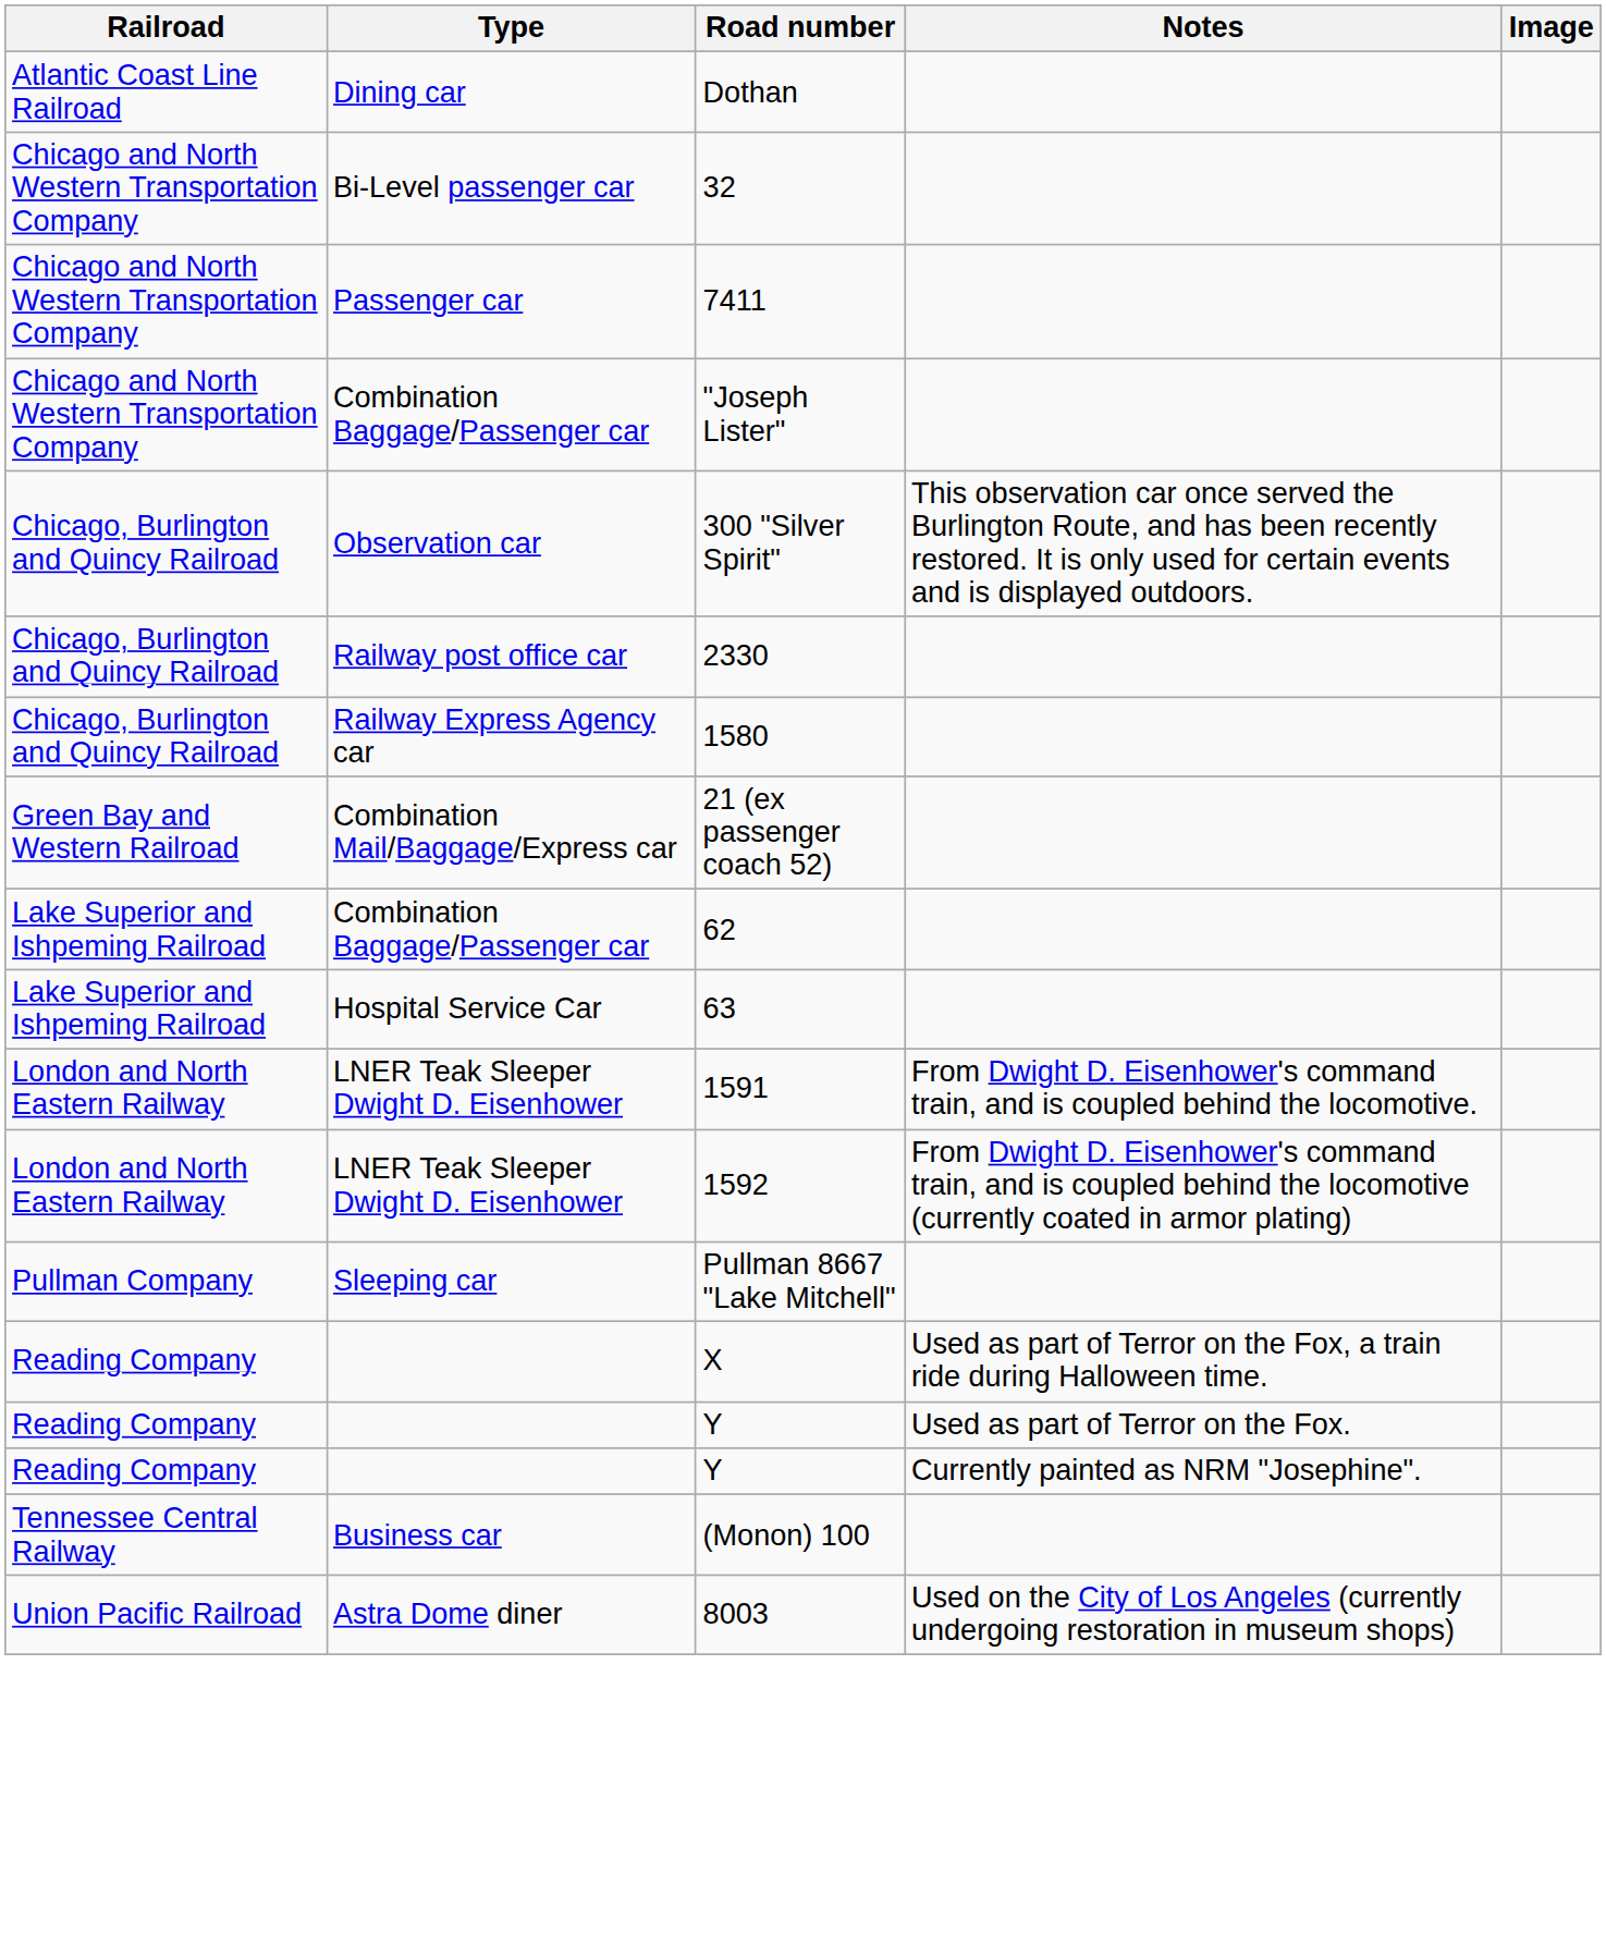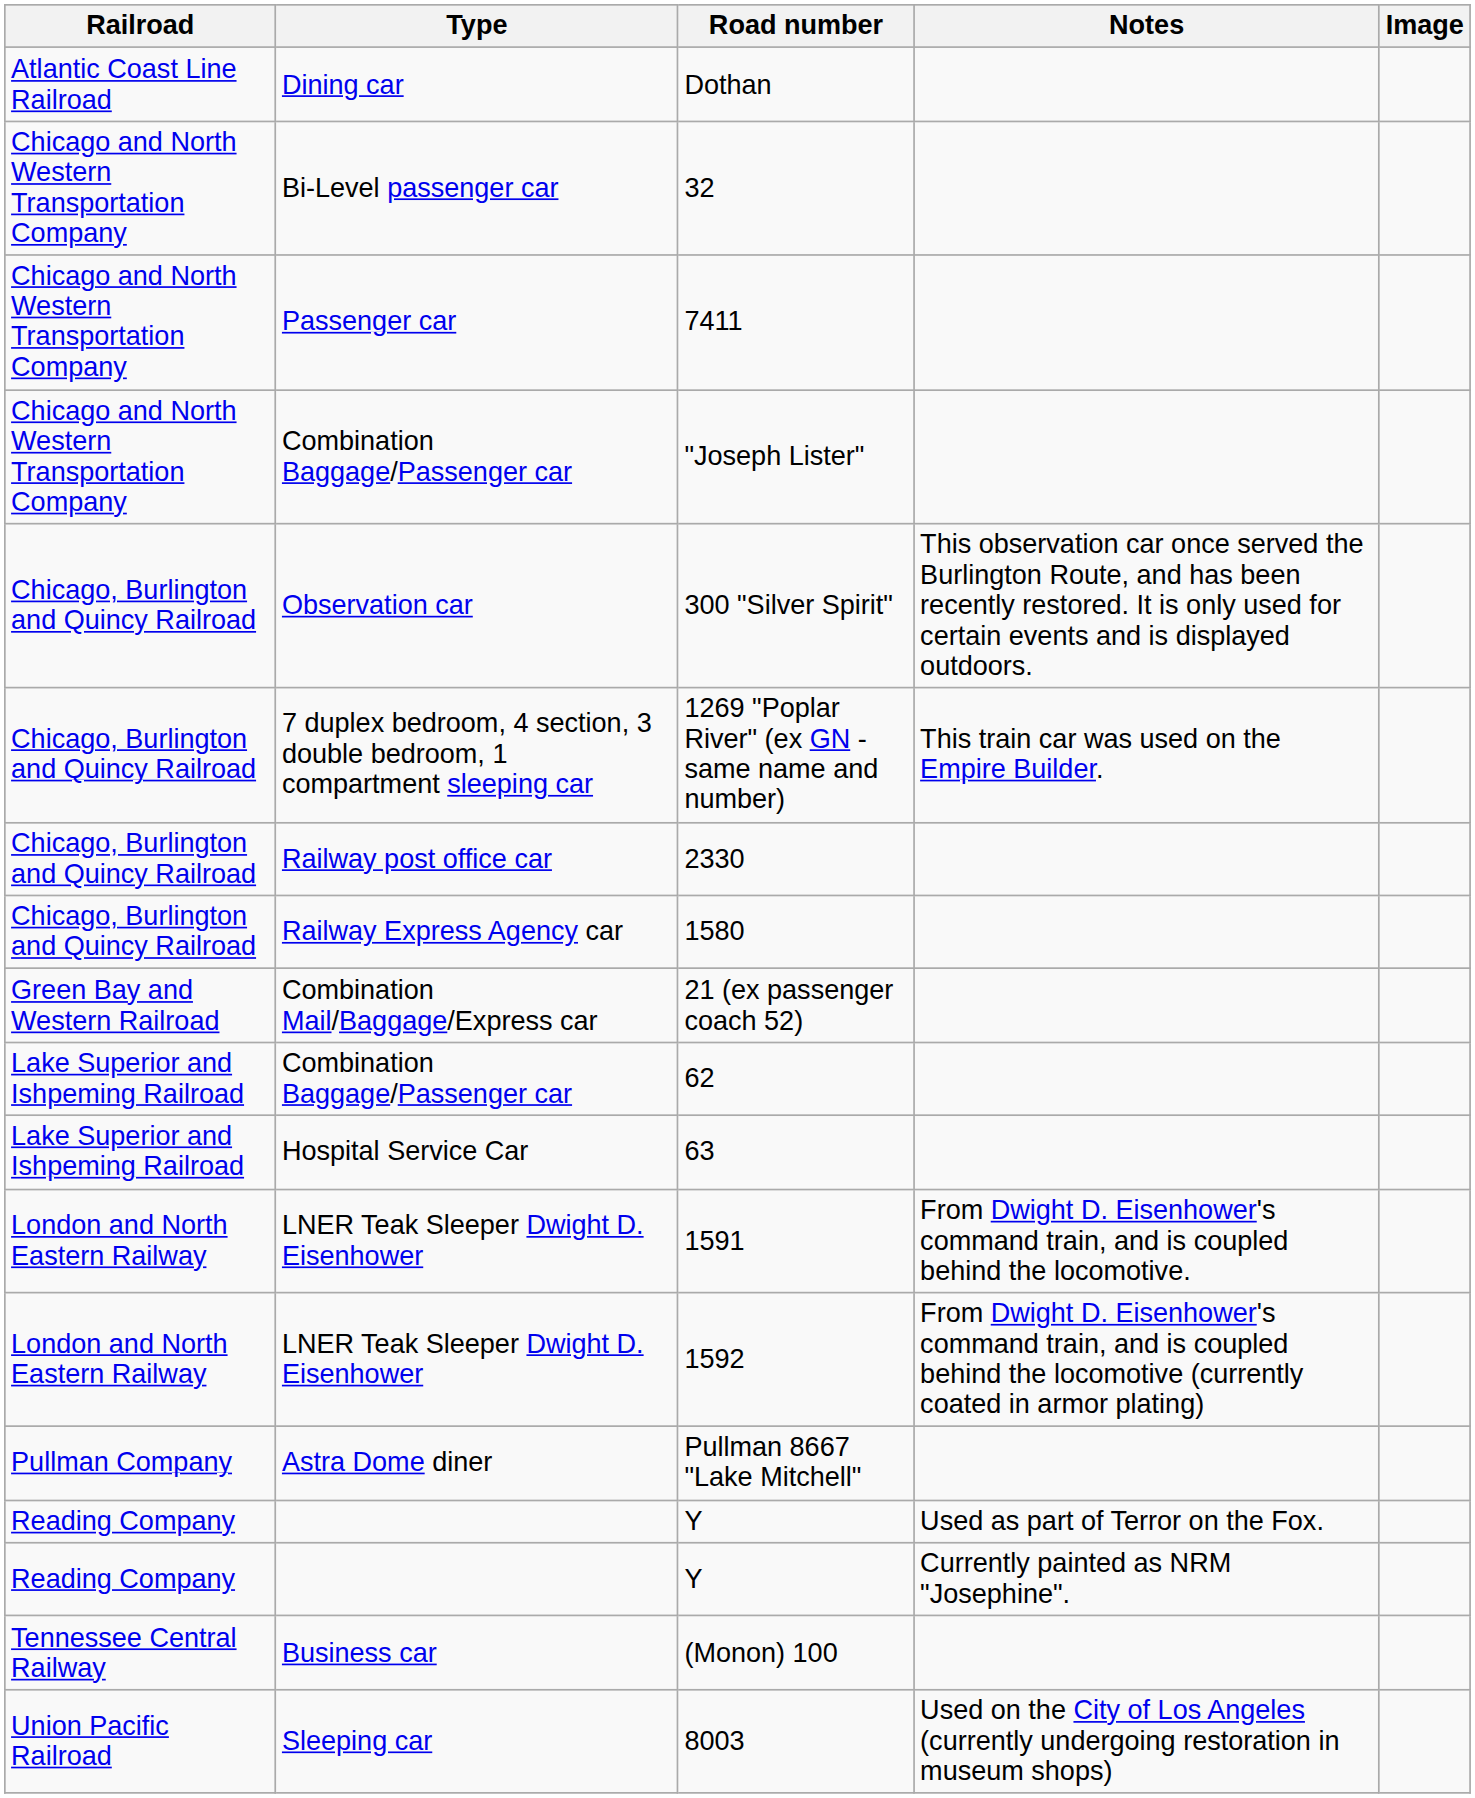+ row: Chicago, Burlington and Quincy Railroad | 7 duplex bedroom, 4 section, 3 double bedroom, 1 compartment sleeping car | 1269 "Poplar River" (ex GN - same name and number) | This train car was used on the Empire Builder.
Pullman 8667 "Lake Mitchell" | Type: Sleeping car -> Astra Dome diner
- row: Reading Company | X | Used as part of Terror on the Fox, a train ride during Halloween time.
8003 | Type: Astra Dome diner -> Sleeping car
